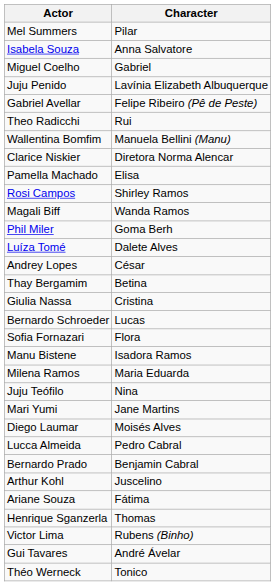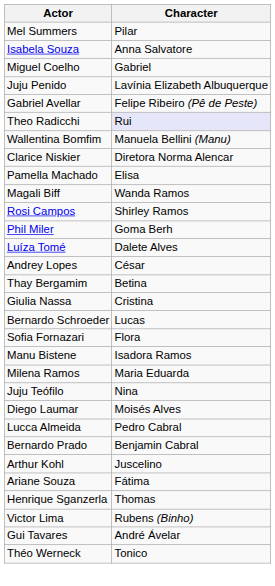Theo Radicchi | Character: no background -> lavender background
rows swapped: Rosi Campos <-> Magali Biff
- row: Mari Yumi | Jane Martins
